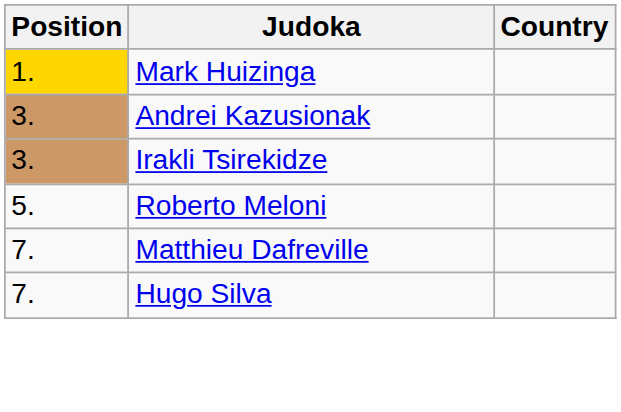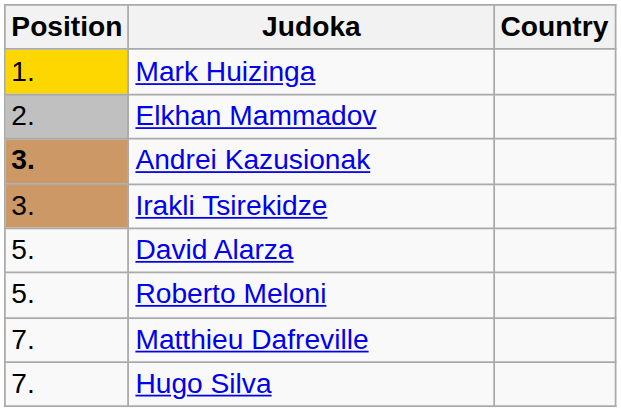+ row: 2. | Elkhan Mammadov
Andrei Kazusionak | Position: normal -> bold
+ row: 5. | David Alarza
